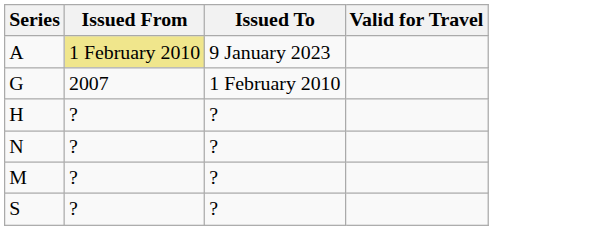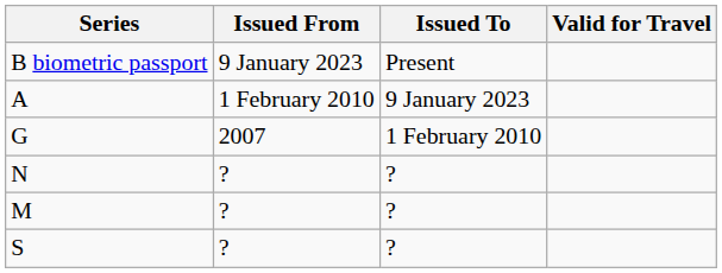+ row: B biometric passport | 9 January 2023 | Present
A | Issued From: khaki background -> no background
- row: H | ? | ?
